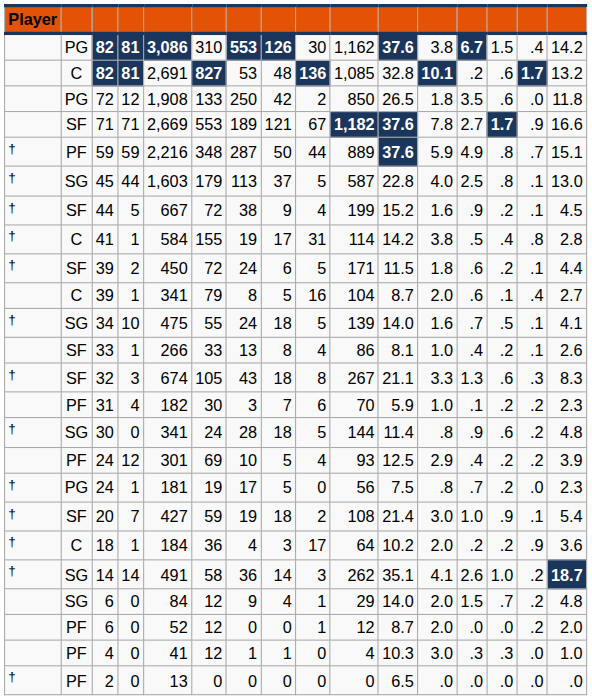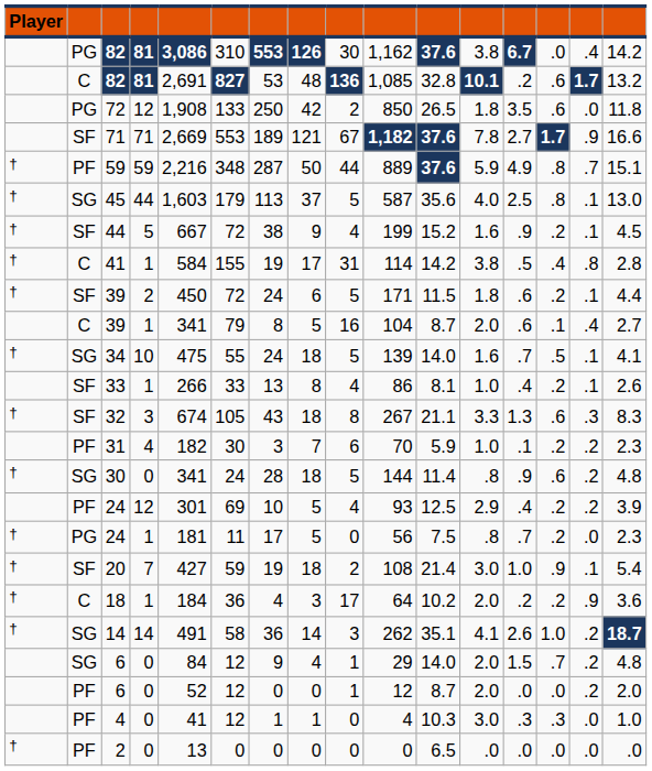PG / 82 | column 14: 1.5 -> .0
45 | column 11: 22.8 -> 35.6
PG / 24 | column 6: 19 -> 11
